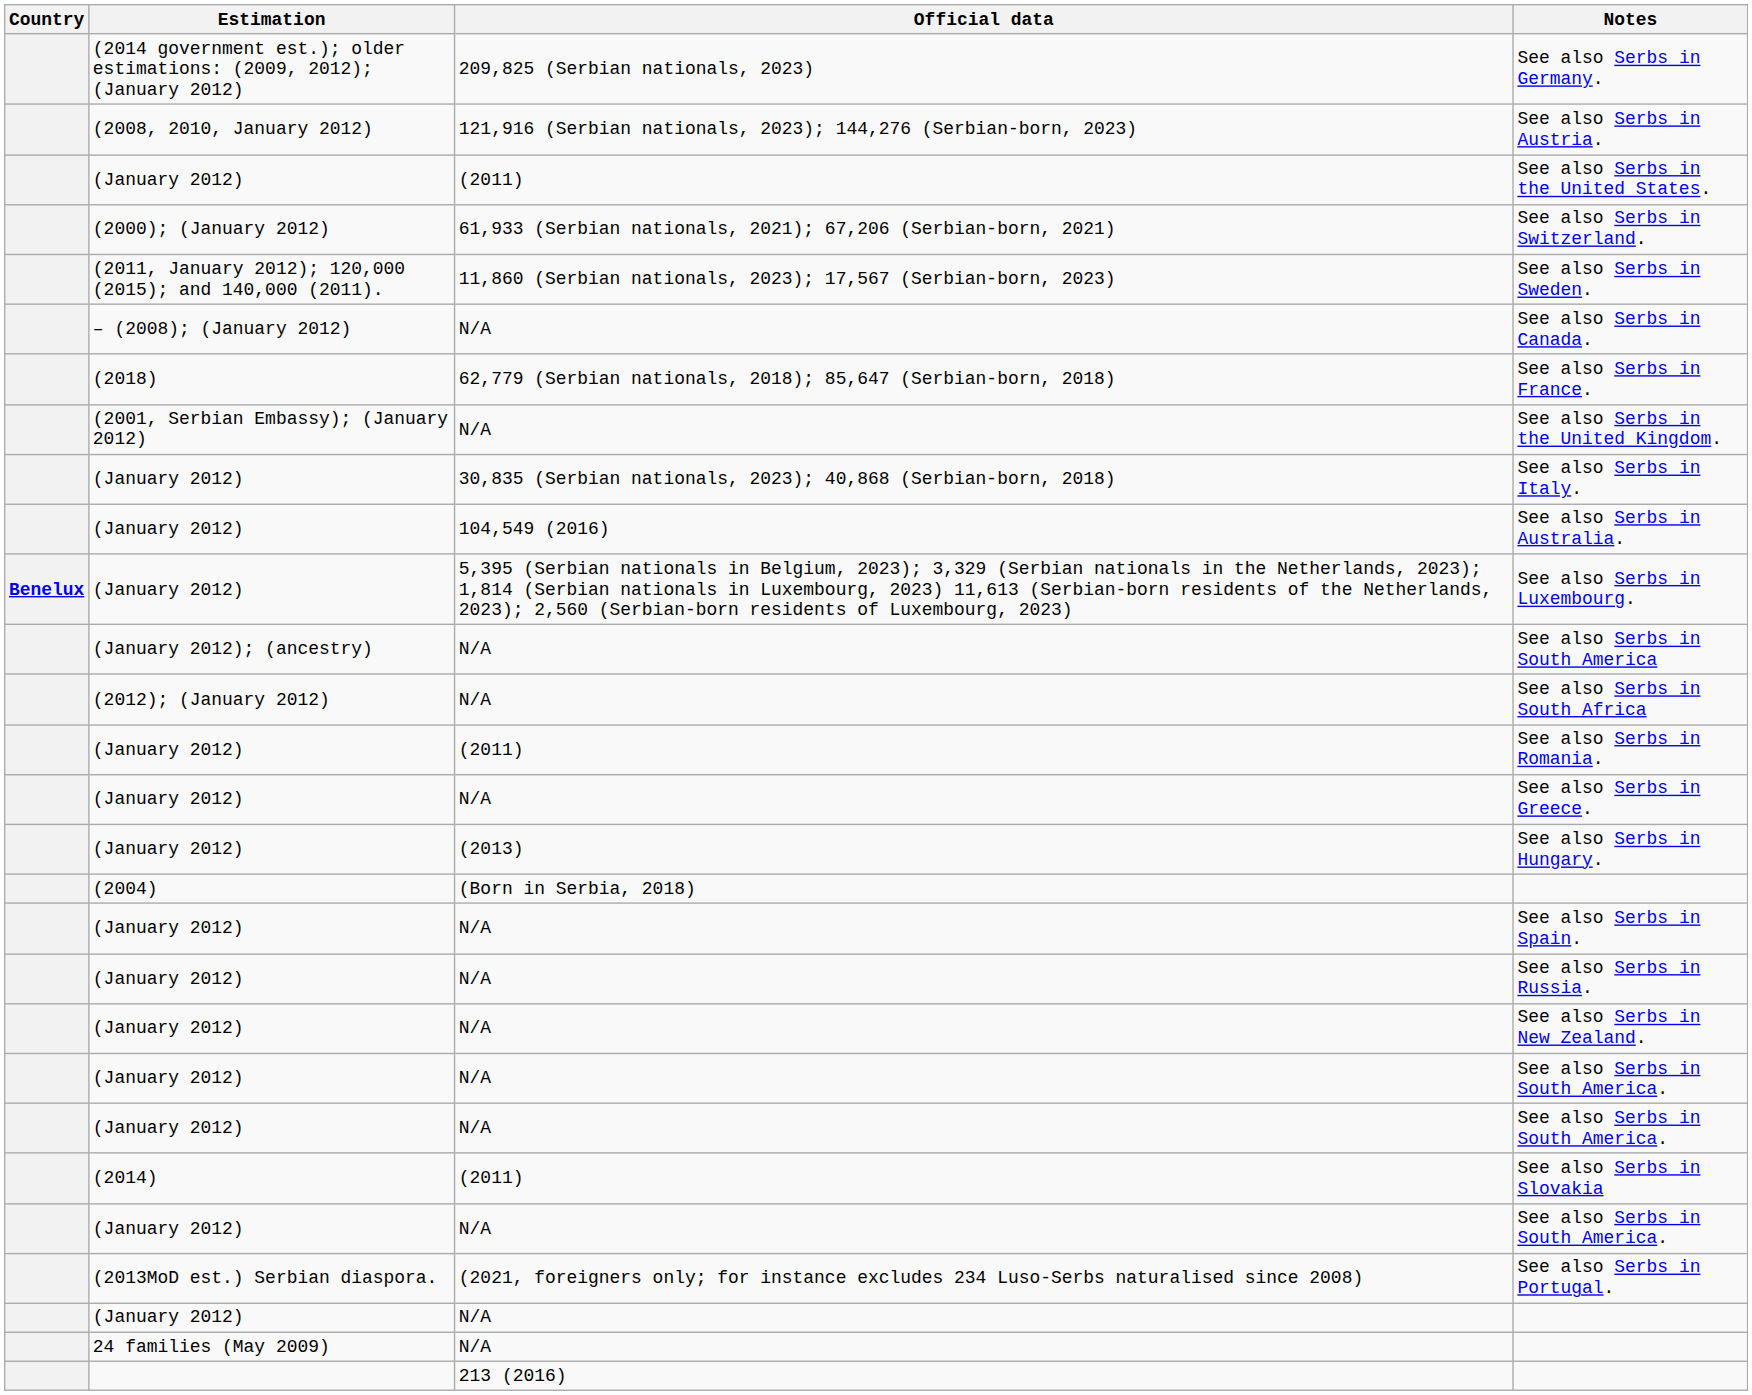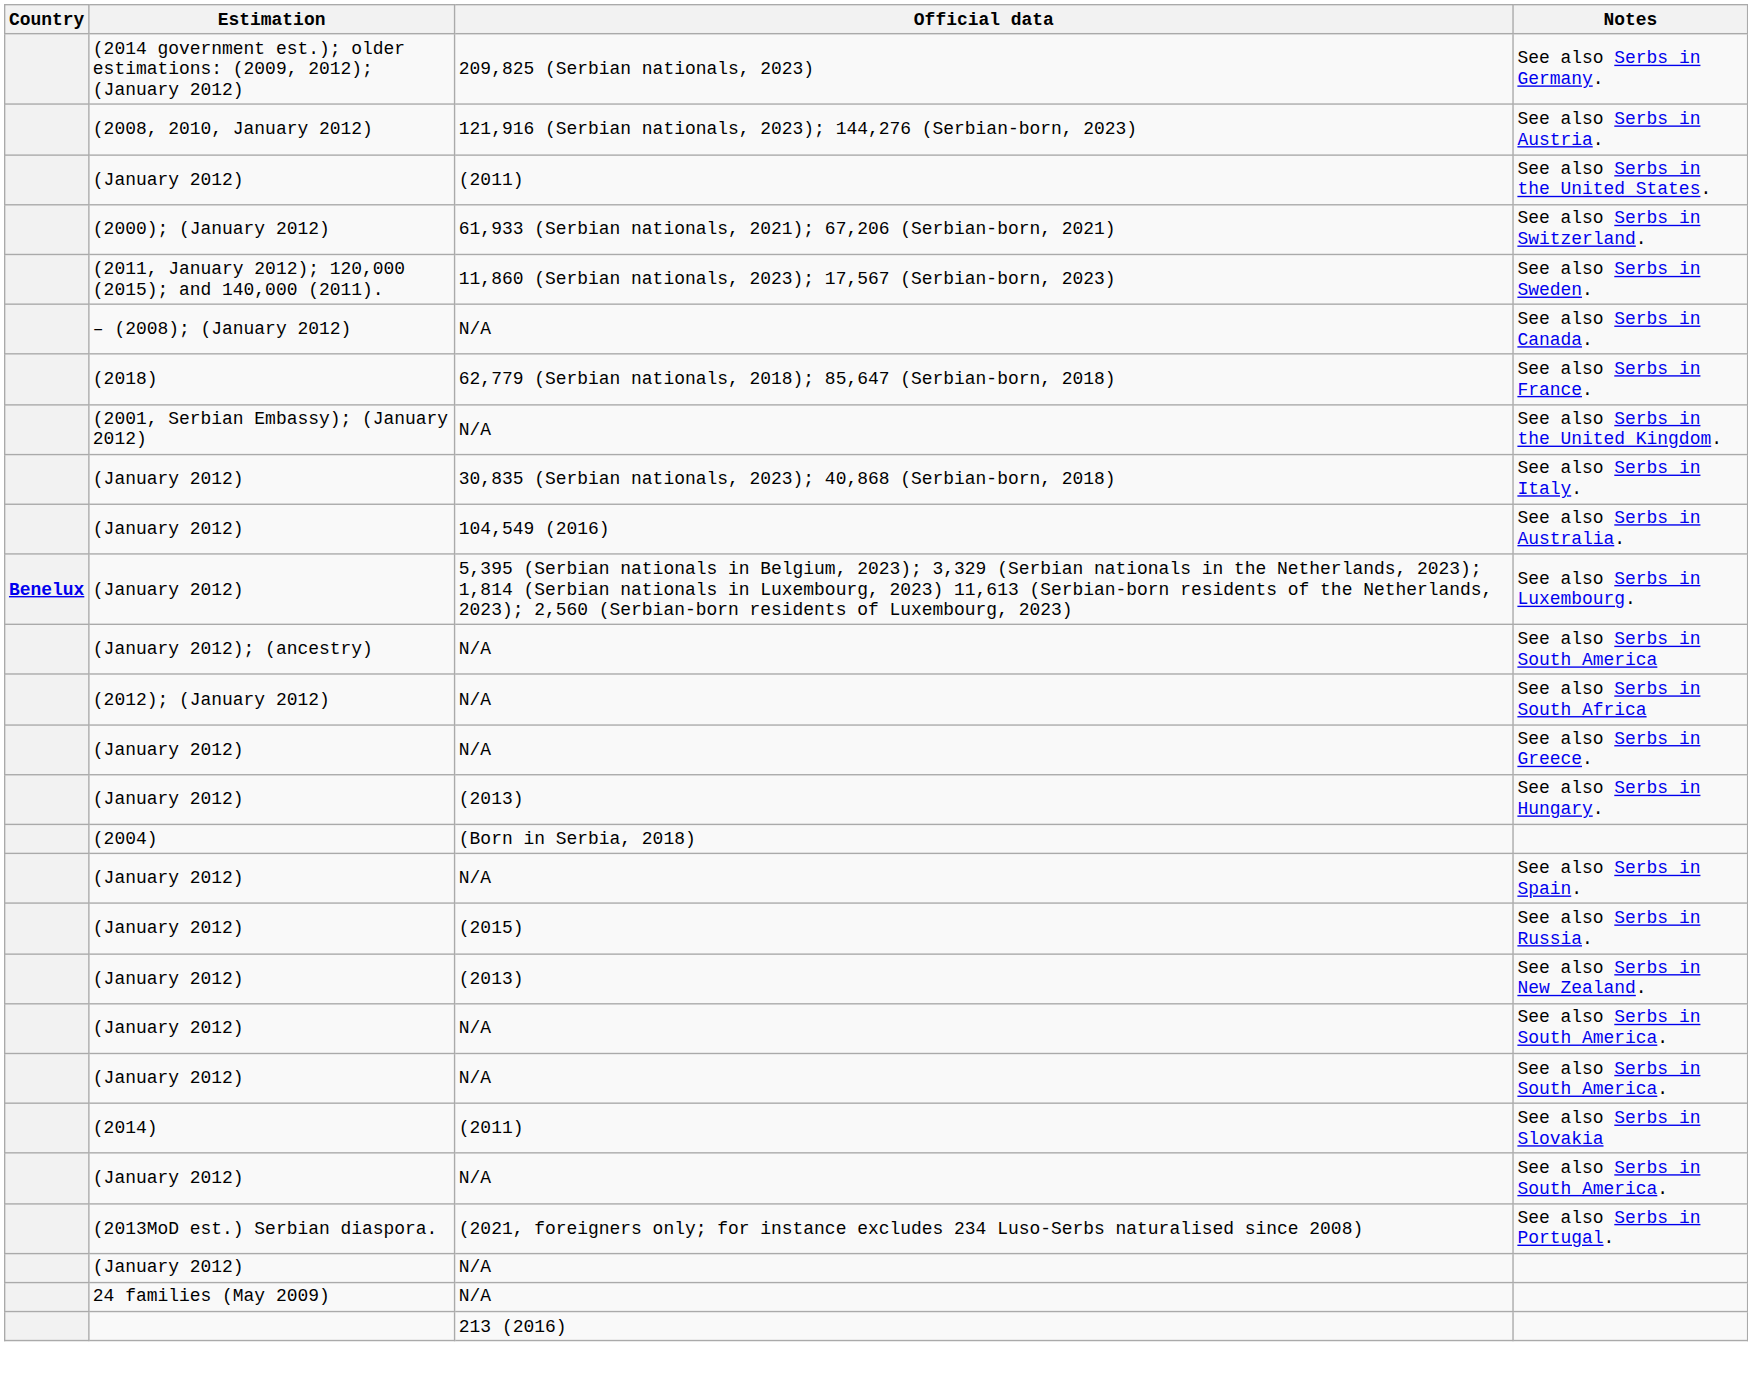- row: (January 2012) | (2011) | See also Serbs in Romania.
See also Serbs in Russia. | Official data: N/A -> (2015)
See also Serbs in New Zealand. | Official data: N/A -> (2013)
